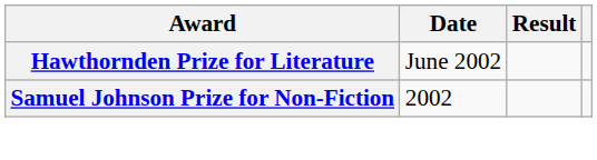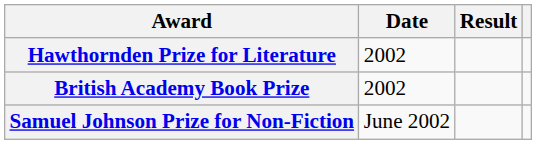Hawthornden Prize for Literature | Date: June 2002 -> 2002
+ row: British Academy Book Prize | 2002
Samuel Johnson Prize for Non-Fiction | Date: 2002 -> June 2002
